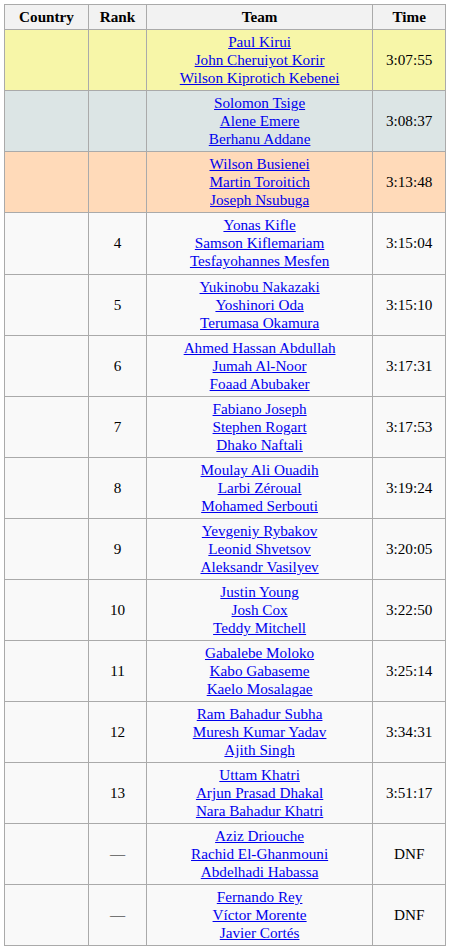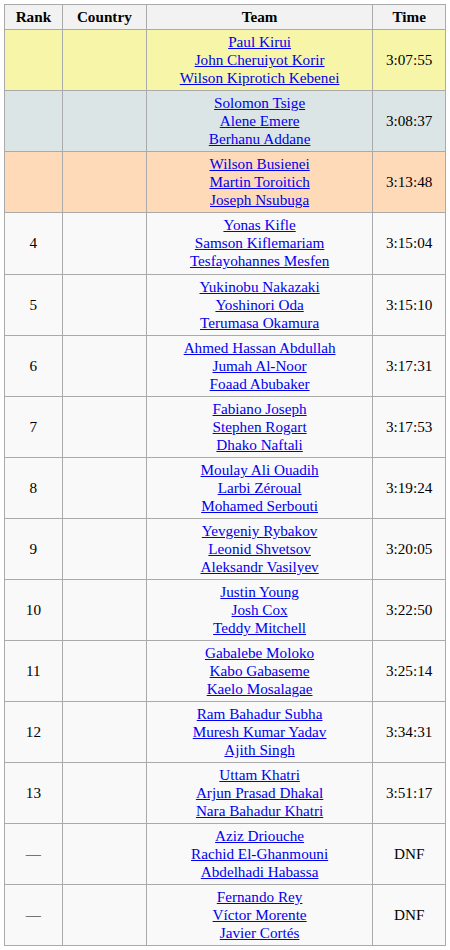columns swapped: Rank <-> Country
